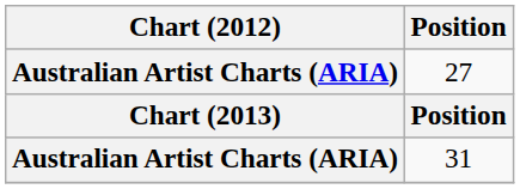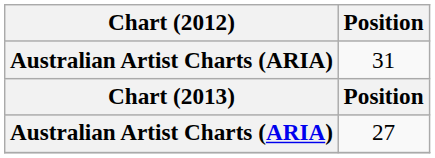rows swapped: 27 <-> 31
